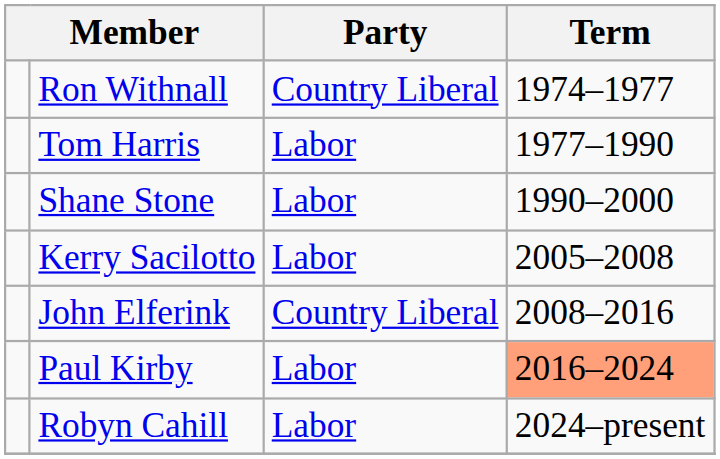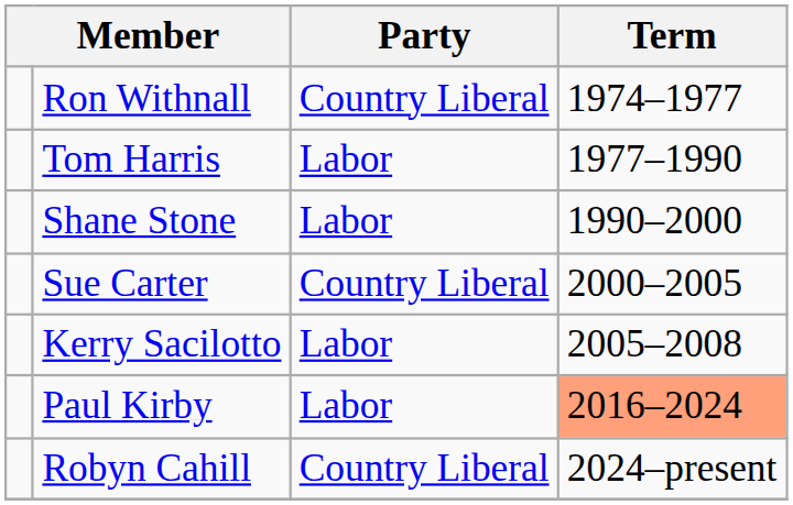+ row: Sue Carter | Country Liberal | 2000–2005
- row: John Elferink | Country Liberal | 2008–2016
Robyn Cahill | Party: Labor -> Country Liberal
